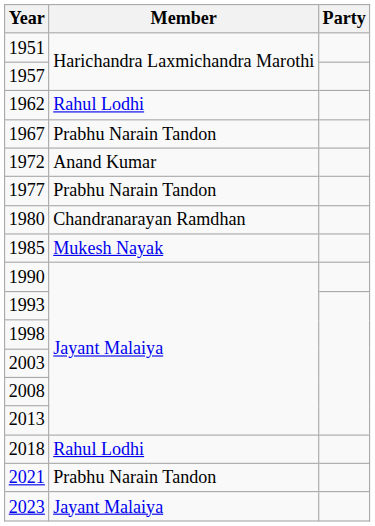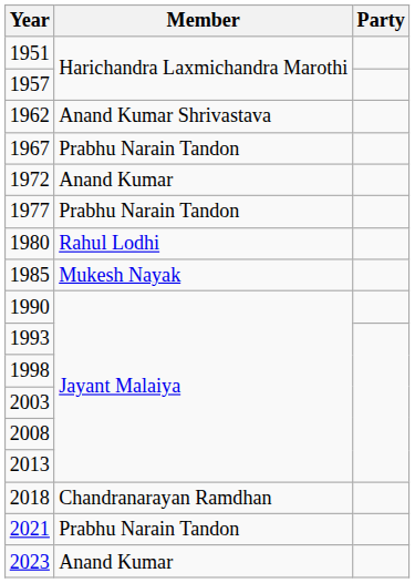1962 | Member: Rahul Lodhi -> Anand Kumar Shrivastava
1980 | Member: Chandranarayan Ramdhan -> Rahul Lodhi
2018 | Member: Rahul Lodhi -> Chandranarayan Ramdhan
2023 | Member: Jayant Malaiya -> Anand Kumar
